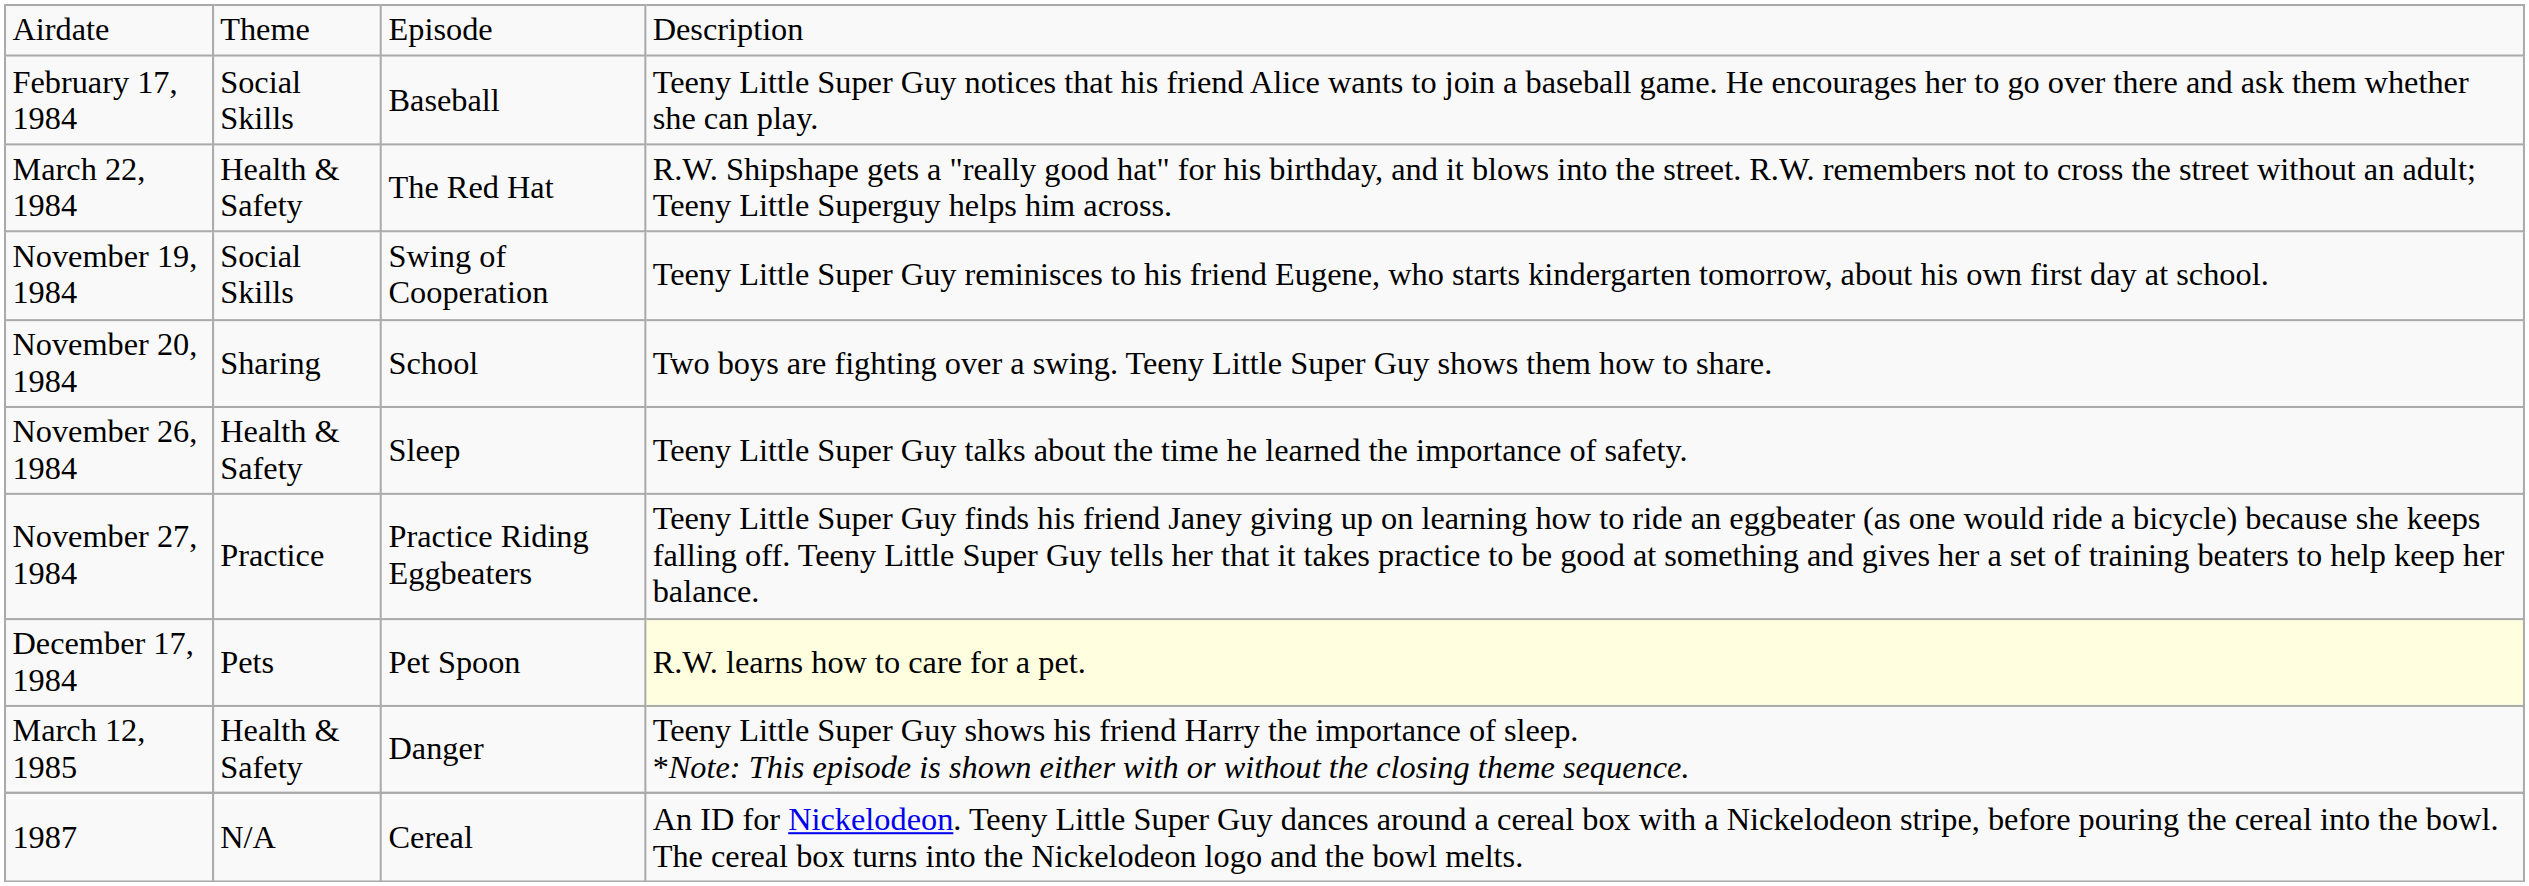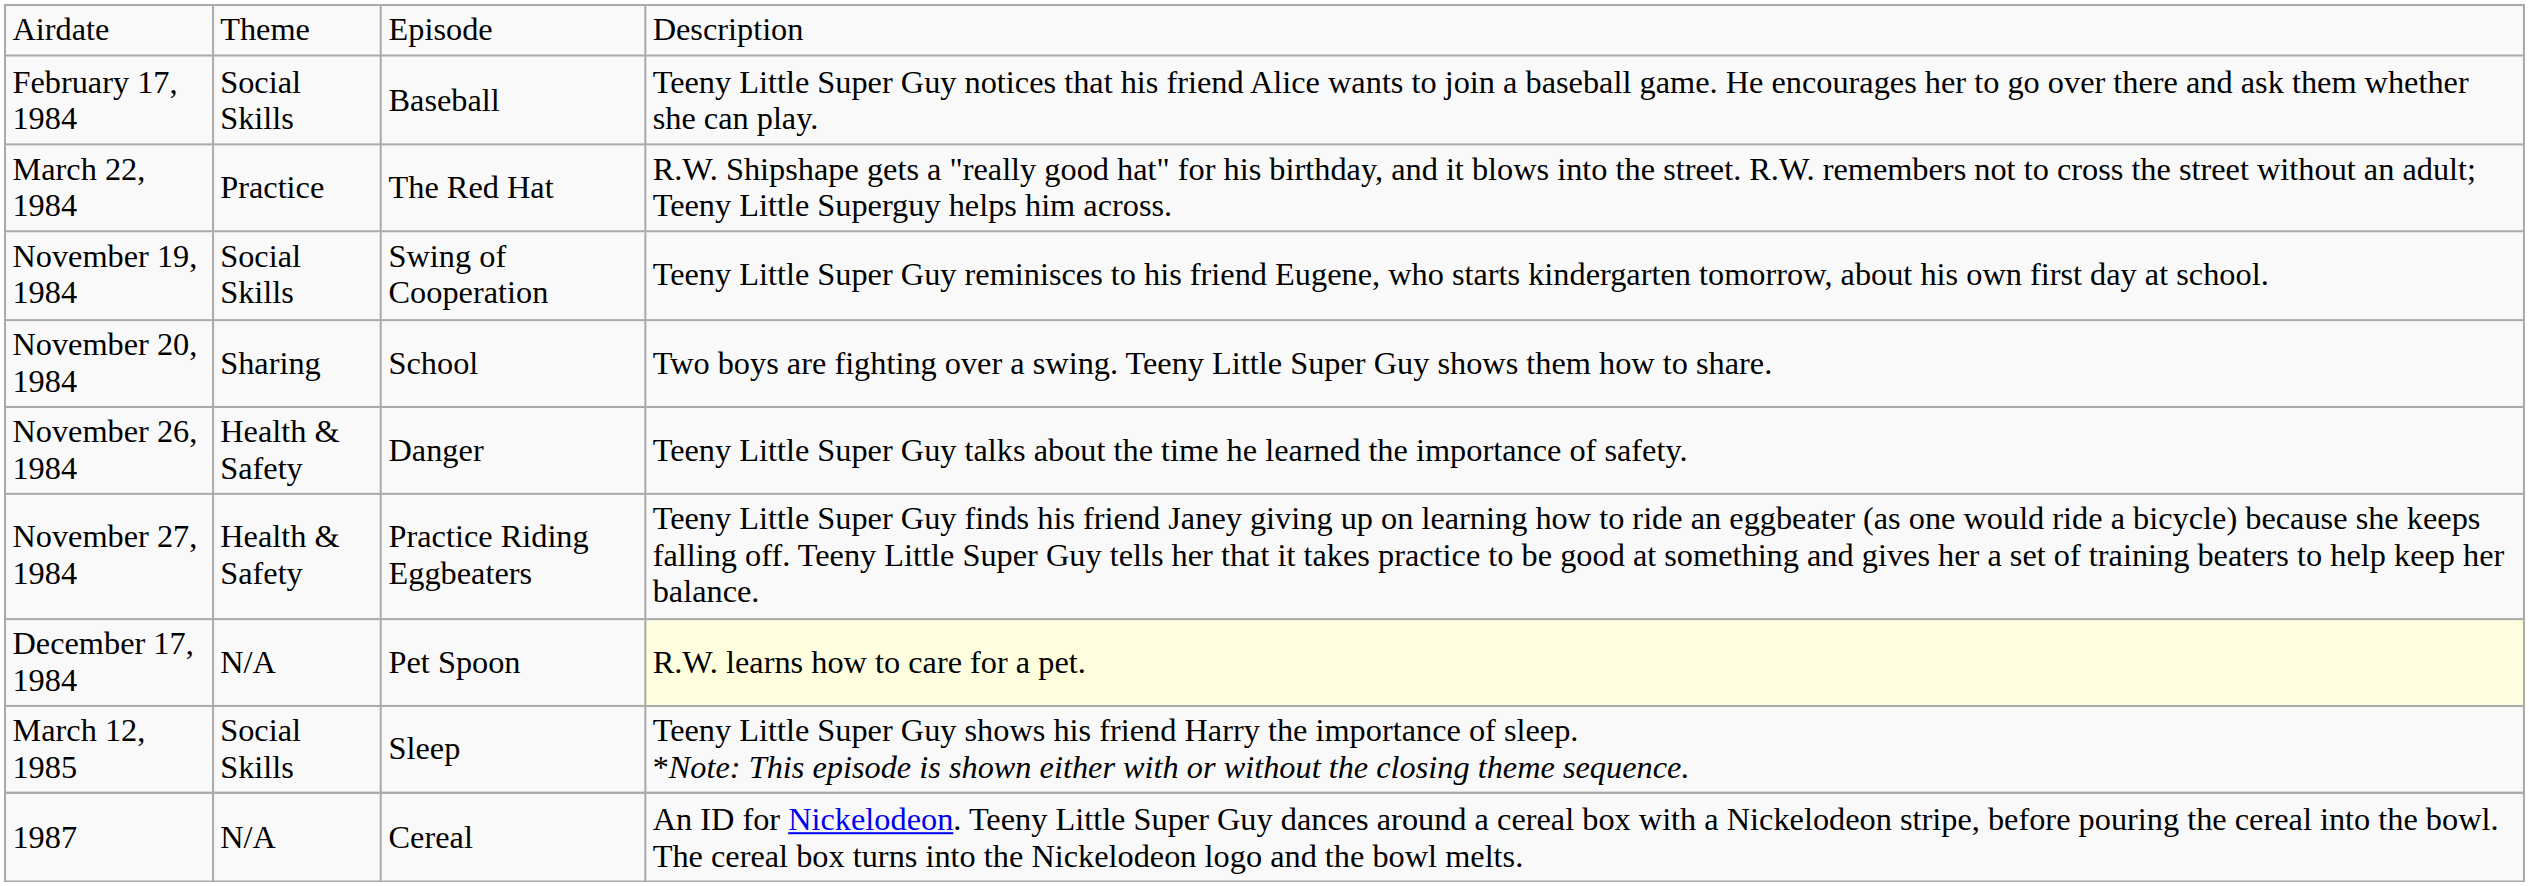March 22, 1984 | column 2: Health & Safety -> Practice
November 26, 1984 | column 3: Sleep -> Danger
November 27, 1984 | column 2: Practice -> Health & Safety
December 17, 1984 | column 2: Pets -> N/A
March 12, 1985 | column 2: Health & Safety -> Social Skills
March 12, 1985 | column 3: Danger -> Sleep
